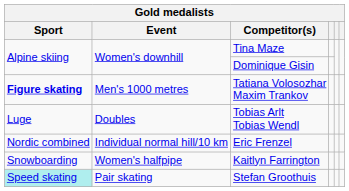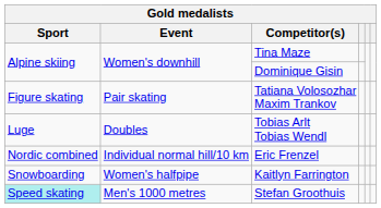Tatiana Volosozhar Maxim Trankov | Sport: bold -> normal
Tatiana Volosozhar Maxim Trankov | Event: Men's 1000 metres -> Pair skating
Stefan Groothuis | Event: Pair skating -> Men's 1000 metres
